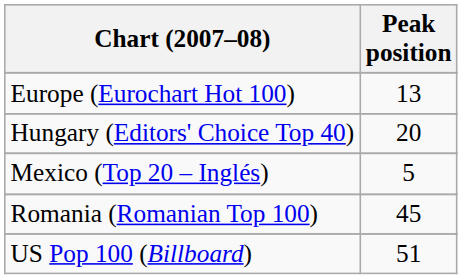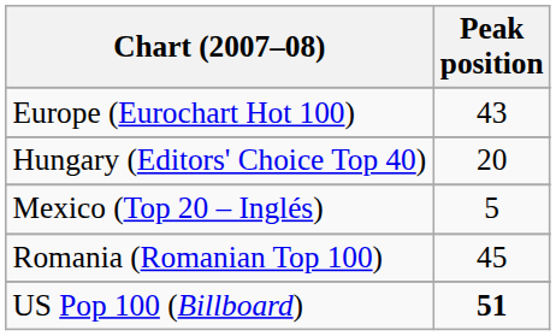Europe (Eurochart Hot 100) | Peak position: 13 -> 43
US Pop 100 (Billboard) | Peak position: normal -> bold
